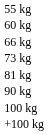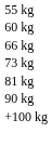- row: 100 kg
